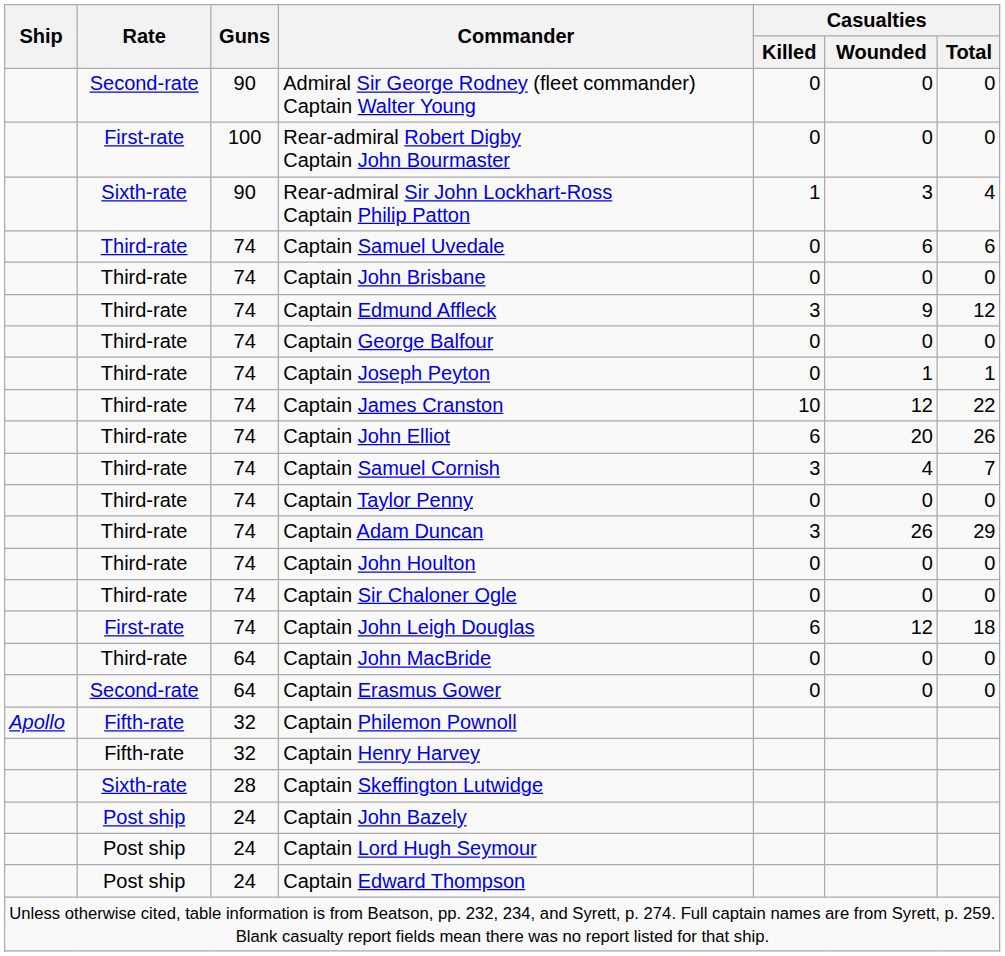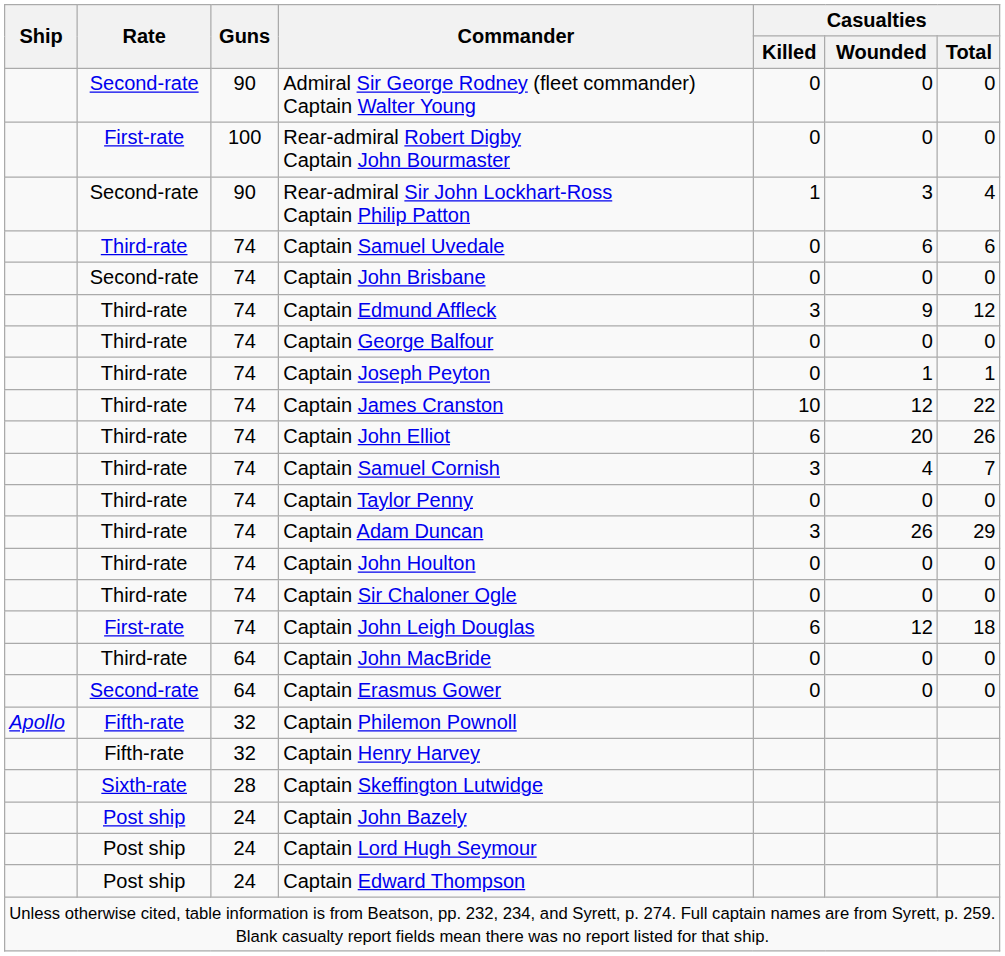Rear-admiral Sir John Lockhart-Ross Captain Philip Patton | Rate: Sixth-rate -> Second-rate
Captain John Brisbane | Rate: Third-rate -> Second-rate
